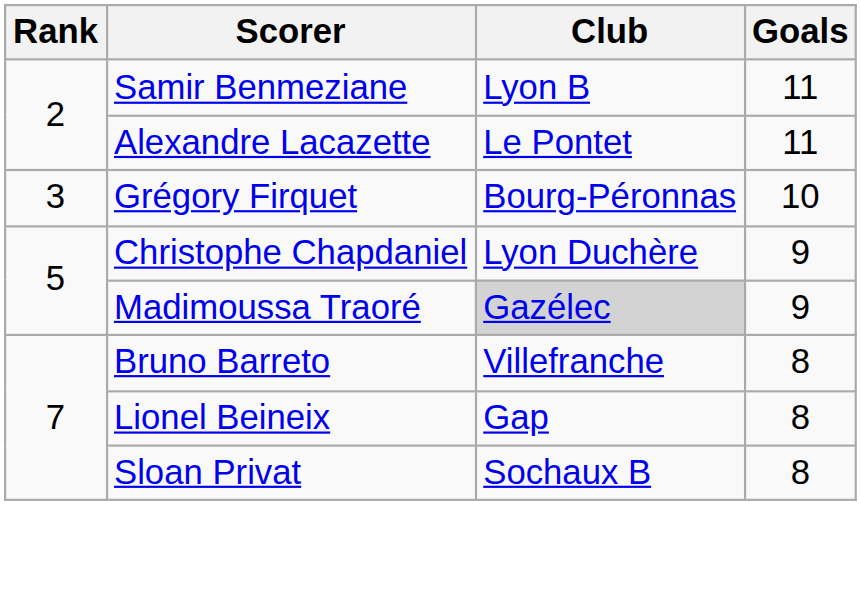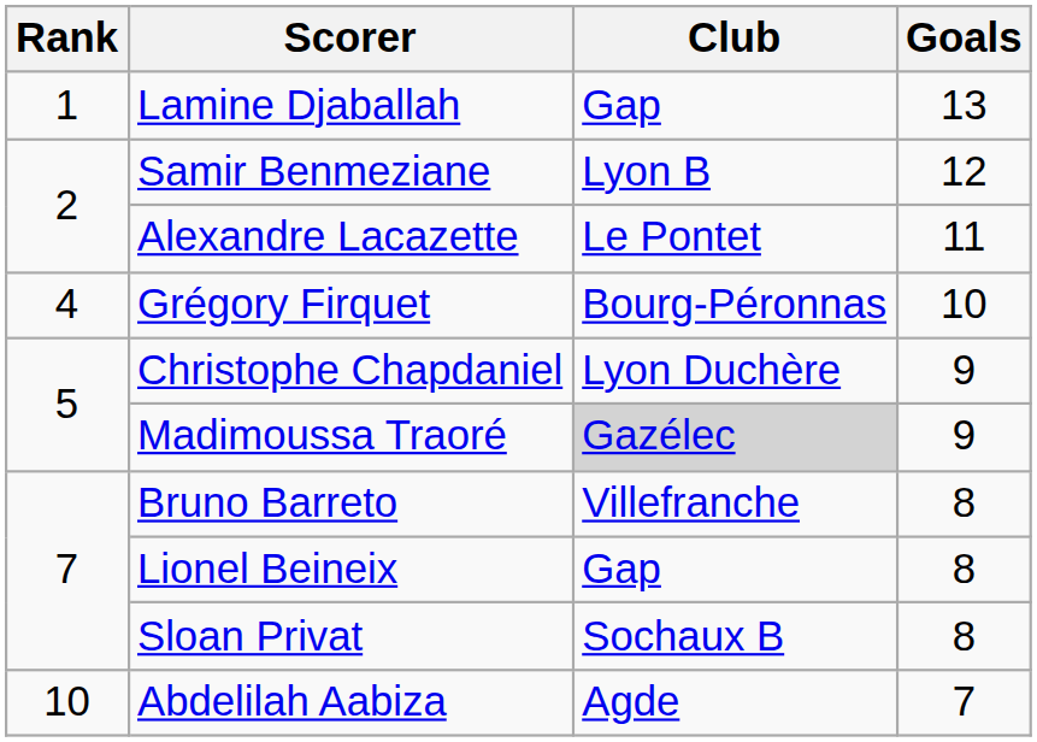+ row: 1 | Lamine Djaballah | Gap | 13
Samir Benmeziane | Goals: 11 -> 12
Grégory Firquet | Rank: 3 -> 4
+ row: 10 | Abdelilah Aabiza | Agde | 7
